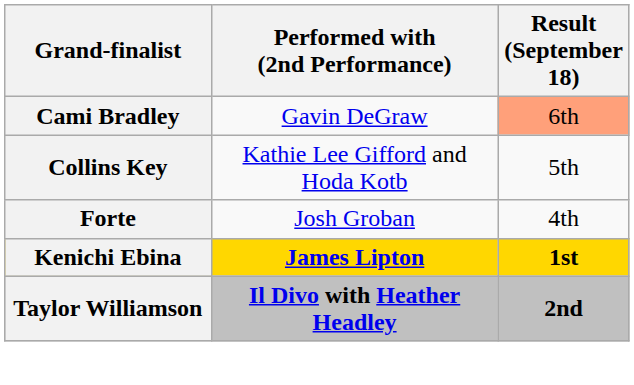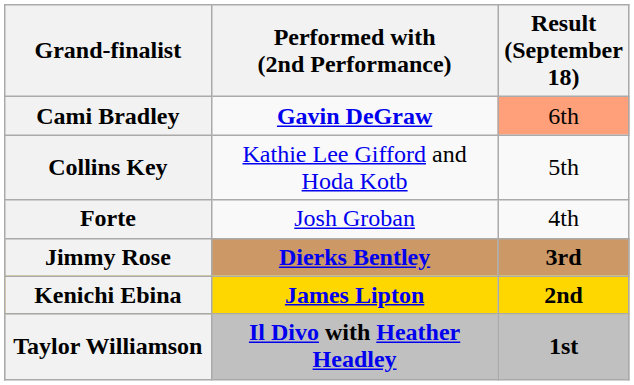Cami Bradley | Performed with (2nd Performance): normal -> bold
+ row: Jimmy Rose | Dierks Bentley | 3rd
Kenichi Ebina | Result (September 18): 1st -> 2nd
Taylor Williamson | Result (September 18): 2nd -> 1st
